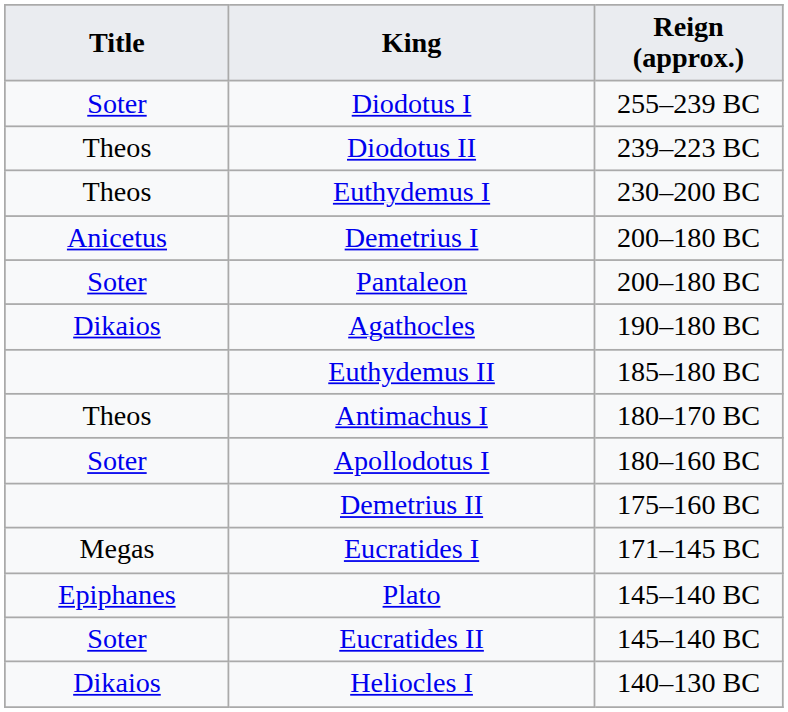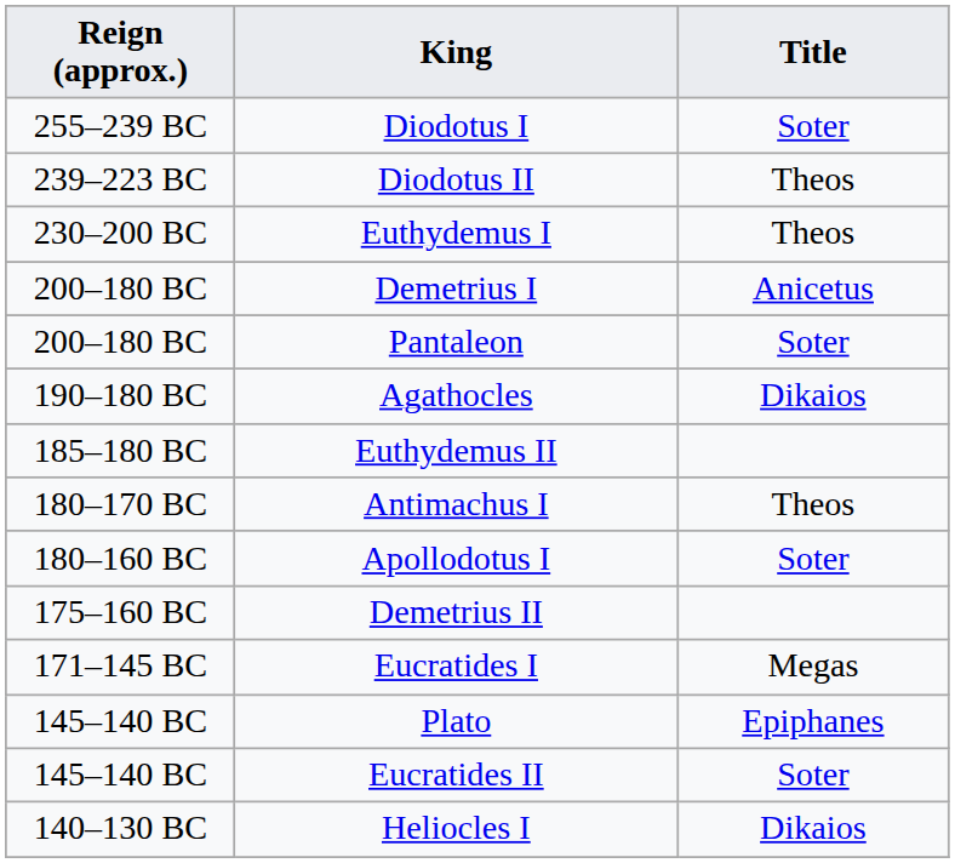columns swapped: Reign (approx.) <-> Title
